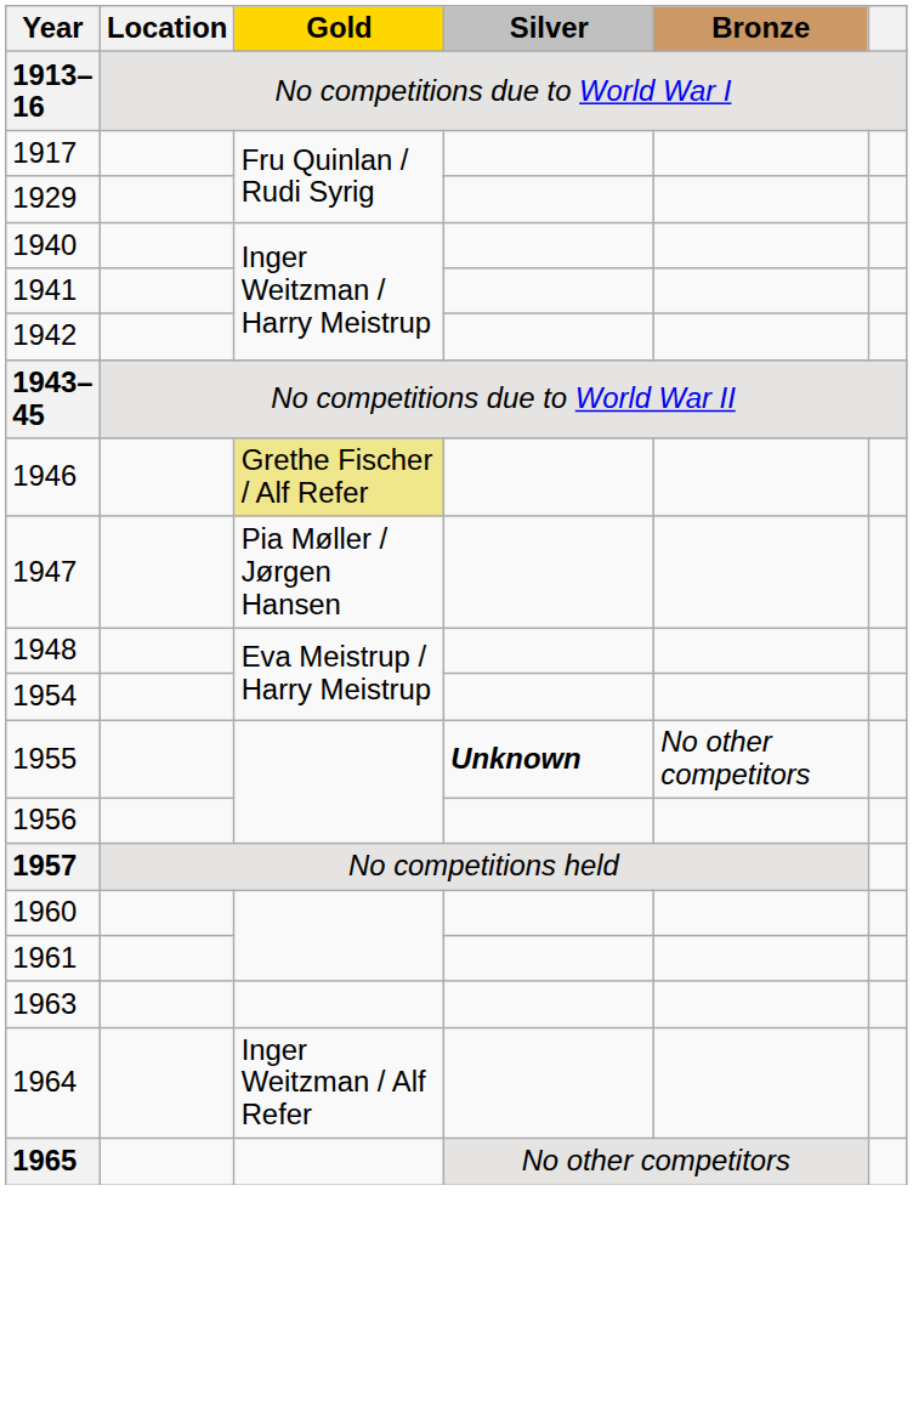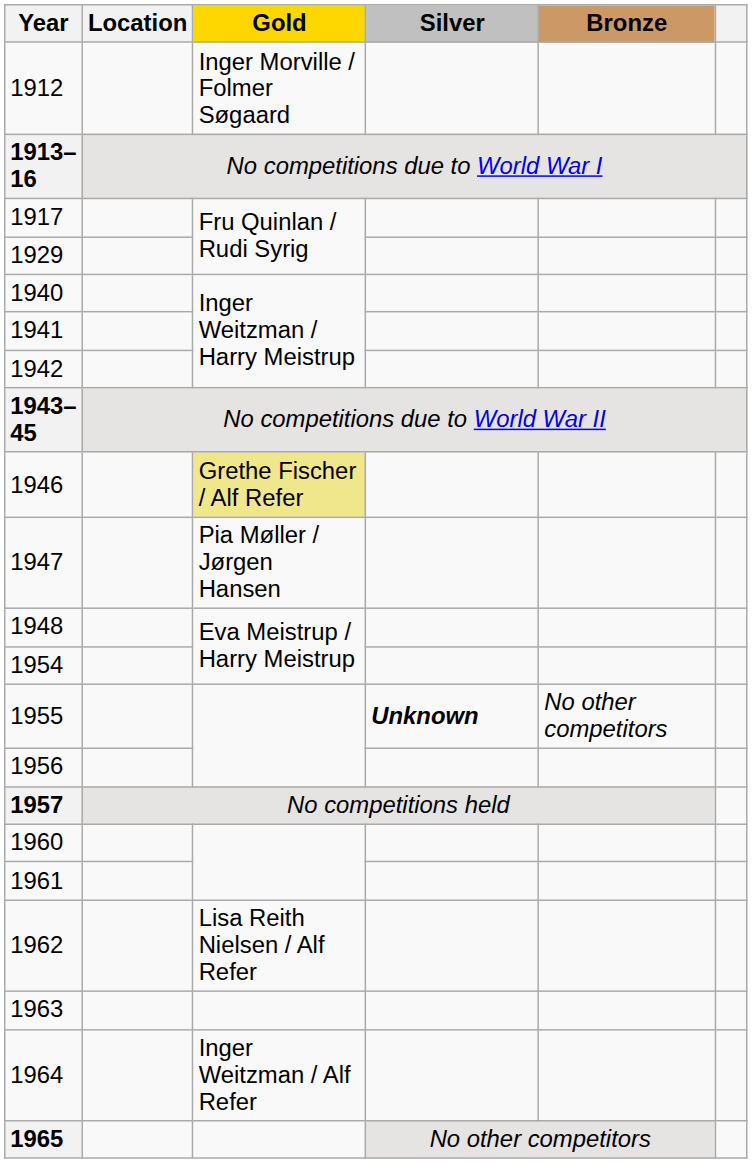+ row: 1912 | Inger Morville / Folmer Søgaard
+ row: 1962 | Lisa Reith Nielsen / Alf Refer
